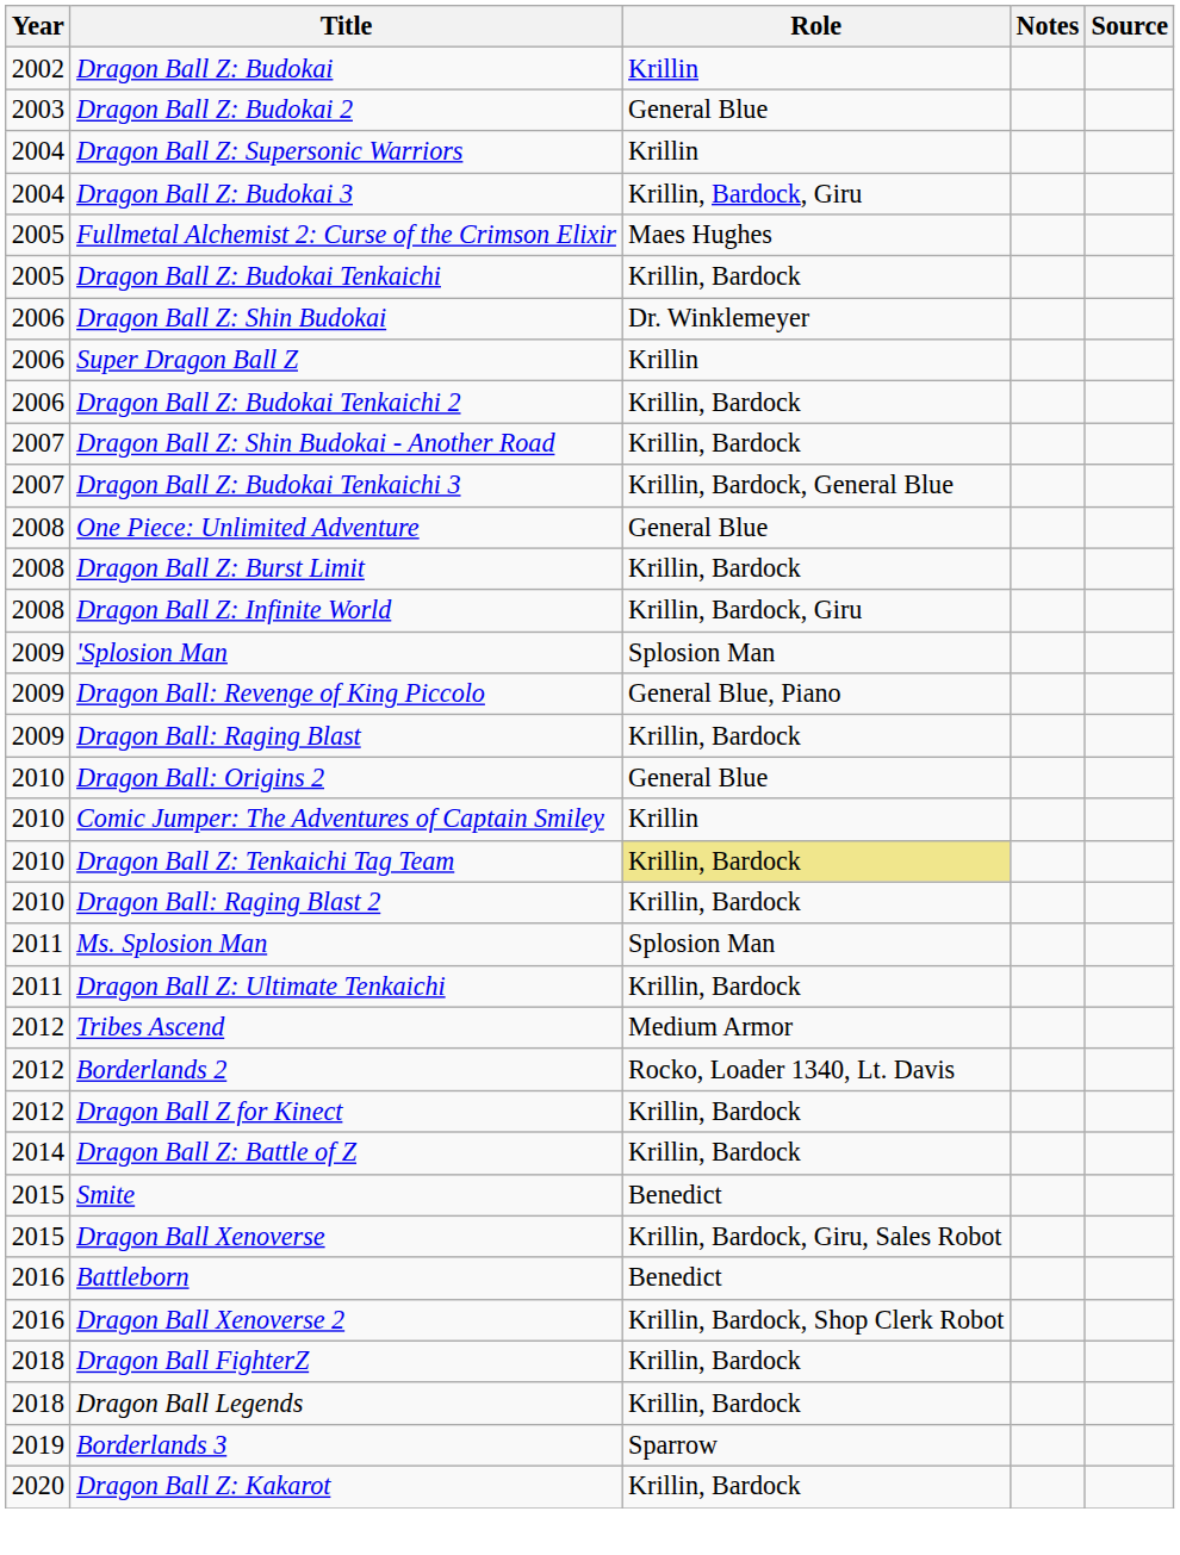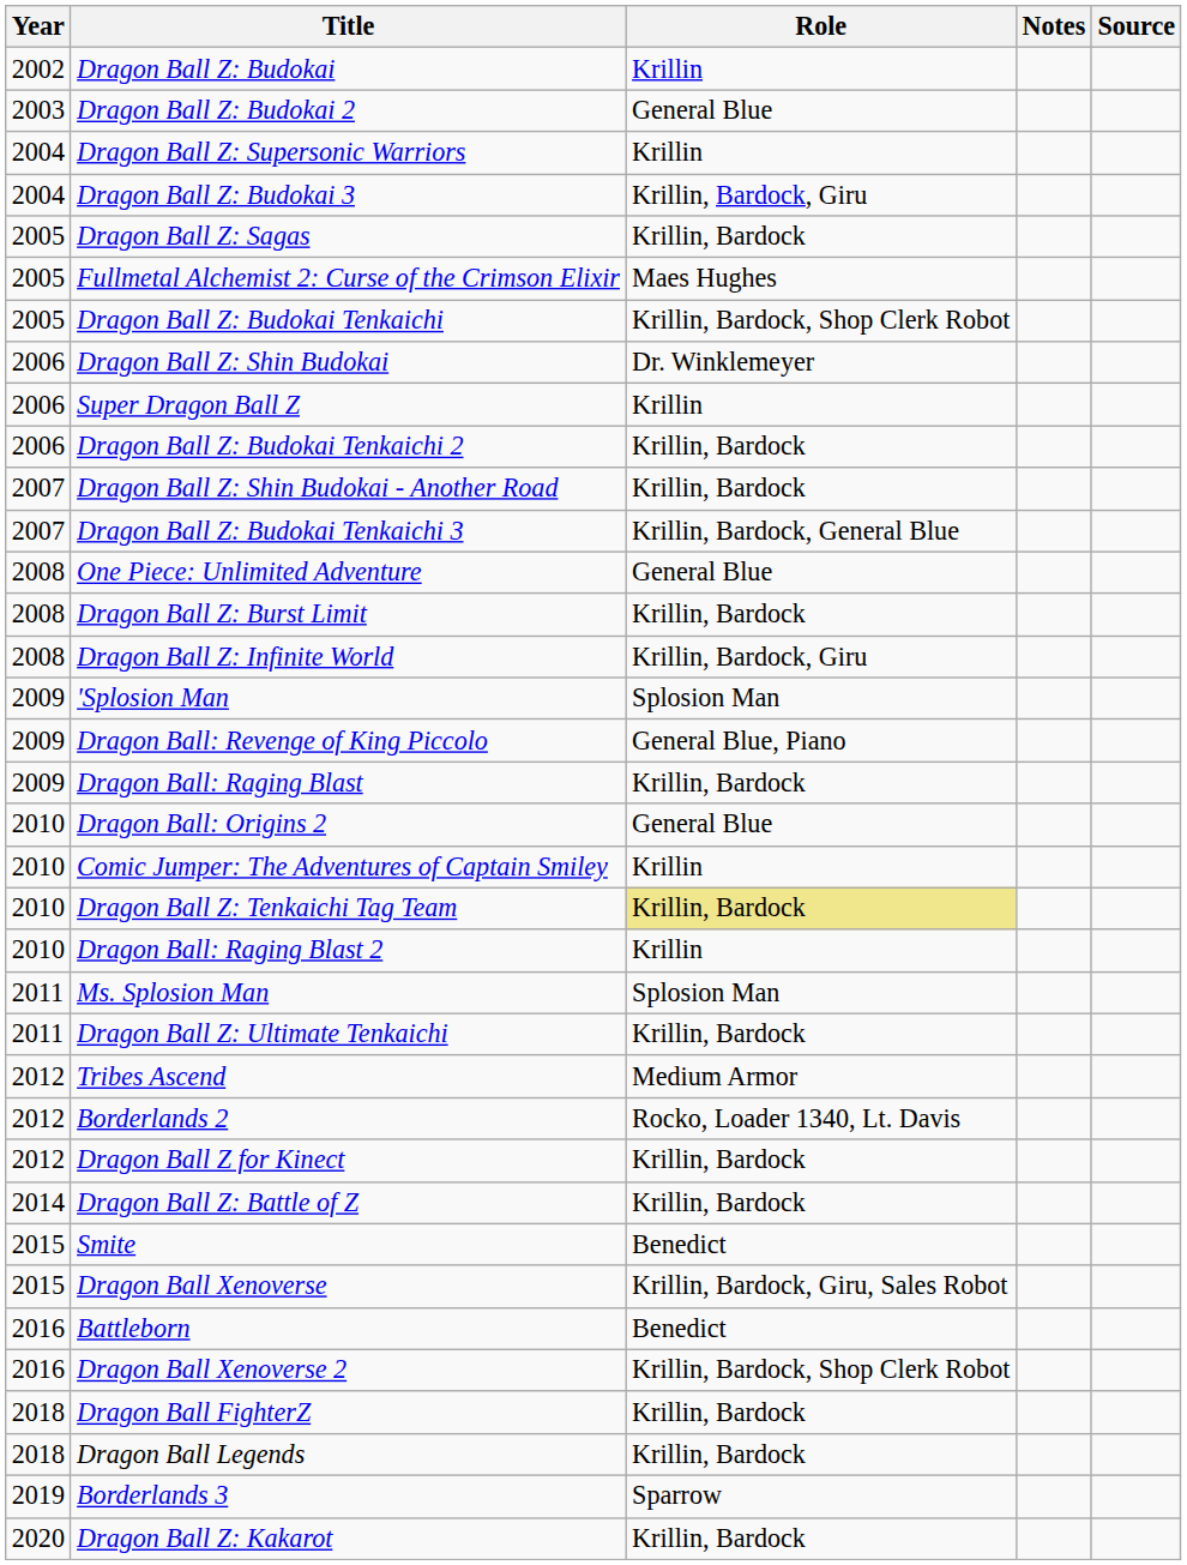+ row: 2005 | Dragon Ball Z: Sagas | Krillin, Bardock
Dragon Ball Z: Budokai Tenkaichi | Role: Krillin, Bardock -> Krillin, Bardock, Shop Clerk Robot
Dragon Ball: Raging Blast 2 | Role: Krillin, Bardock -> Krillin
